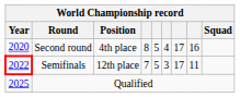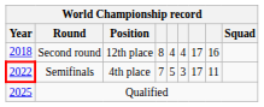Second round | Year: 2020 -> 2018
Second round | Position: 4th place -> 12th place
Second round | column 5: 5 -> 4
Semifinals | Position: 12th place -> 4th place
